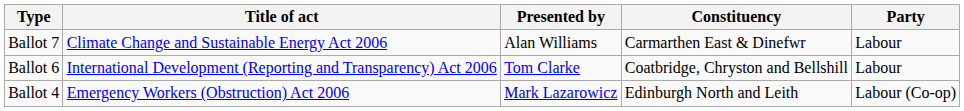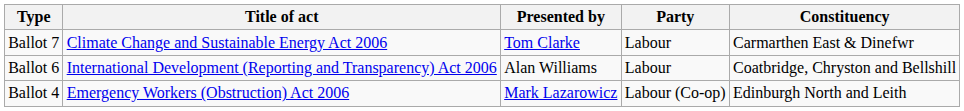columns swapped: Party <-> Constituency
Ballot 7 | Presented by: Alan Williams -> Tom Clarke
Ballot 6 | Presented by: Tom Clarke -> Alan Williams
